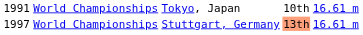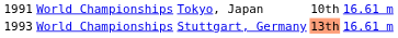World Championships / Stuttgart, Germany | column 1: 1997 -> 1993
